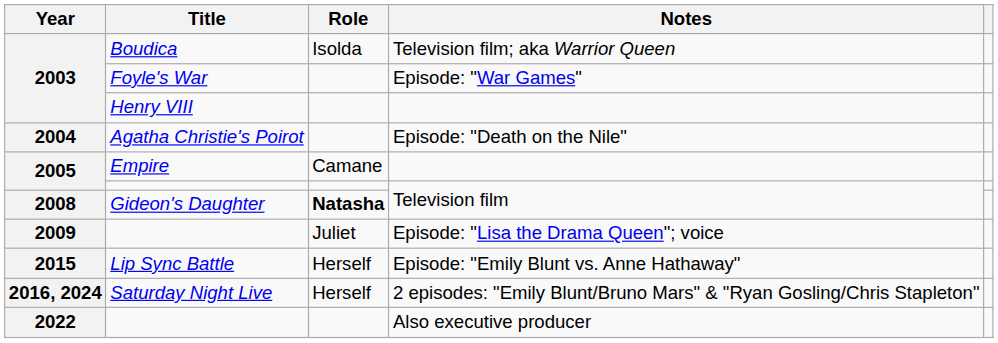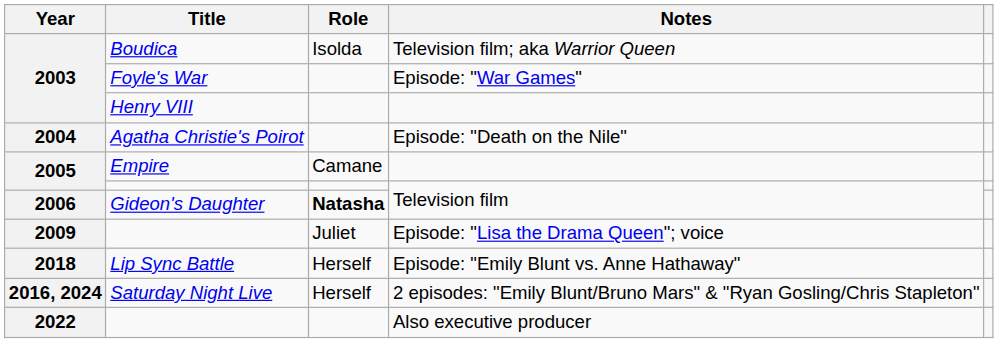Gideon's Daughter | Year: 2008 -> 2006
Lip Sync Battle | Year: 2015 -> 2018
